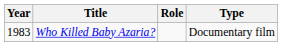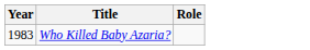- column: Type | Documentary film
